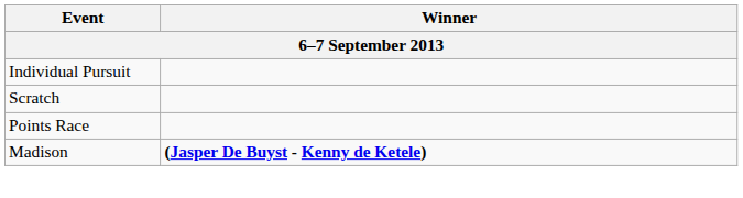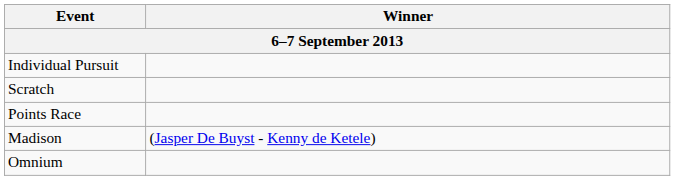Madison | Winner: bold -> normal
+ row: Omnium
